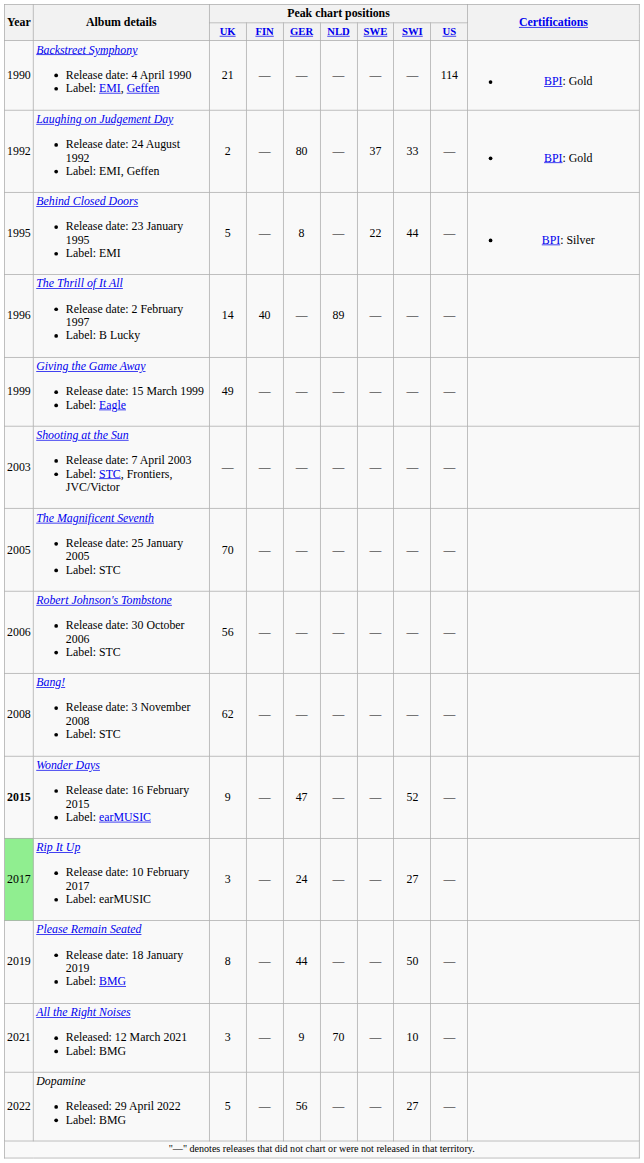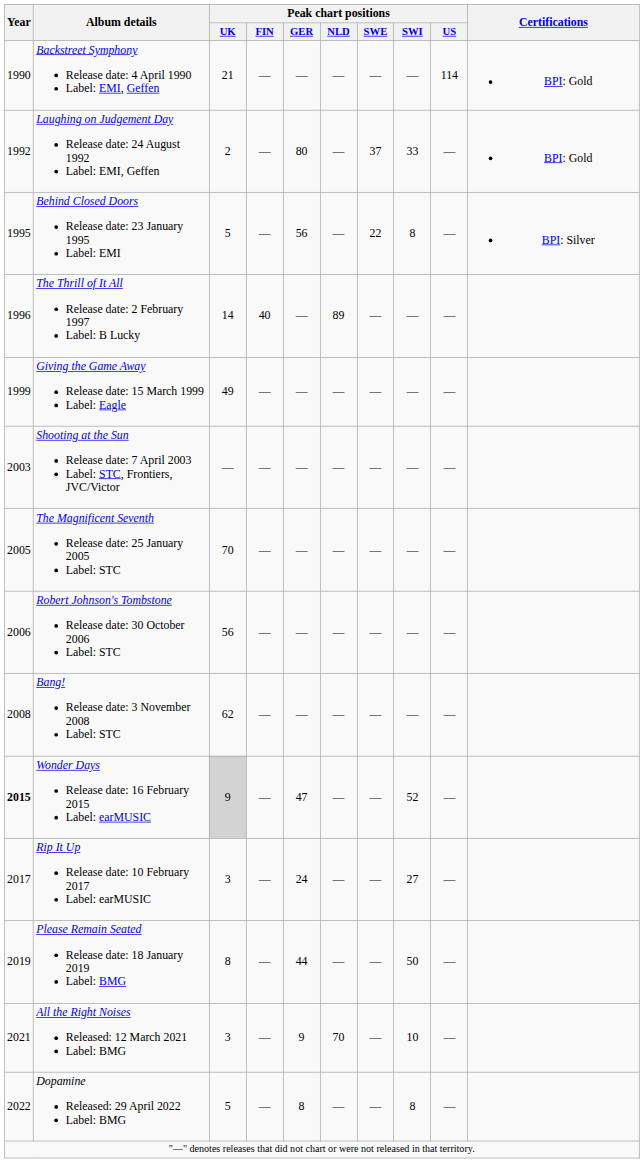Behind Closed Doors Release date: 23 January 1995 Label: EMI | Peak chart positions / GER: 8 -> 56
Behind Closed Doors Release date: 23 January 1995 Label: EMI | Peak chart positions / SWI: 44 -> 8
Wonder Days Release date: 16 February 2015 Label: earMUSIC | Peak chart positions / UK: no background -> lightgrey background
Rip It Up Release date: 10 February 2017 Label: earMUSIC | Year: lightgreen background -> no background
Dopamine Released: 29 April 2022 Label: BMG | Peak chart positions / GER: 56 -> 8
Dopamine Released: 29 April 2022 Label: BMG | Peak chart positions / SWI: 27 -> 8
